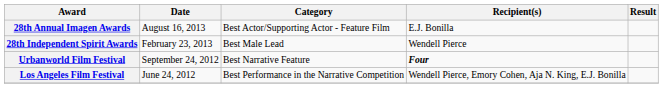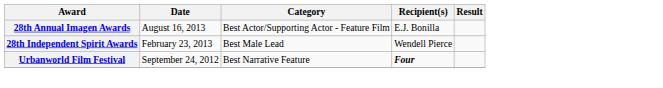- row: Los Angeles Film Festival | June 24, 2012 | Best Performance in the Narrative Competition | Wendell Pierce, Emory Cohen, Aja N. King, E.J. Bonilla
